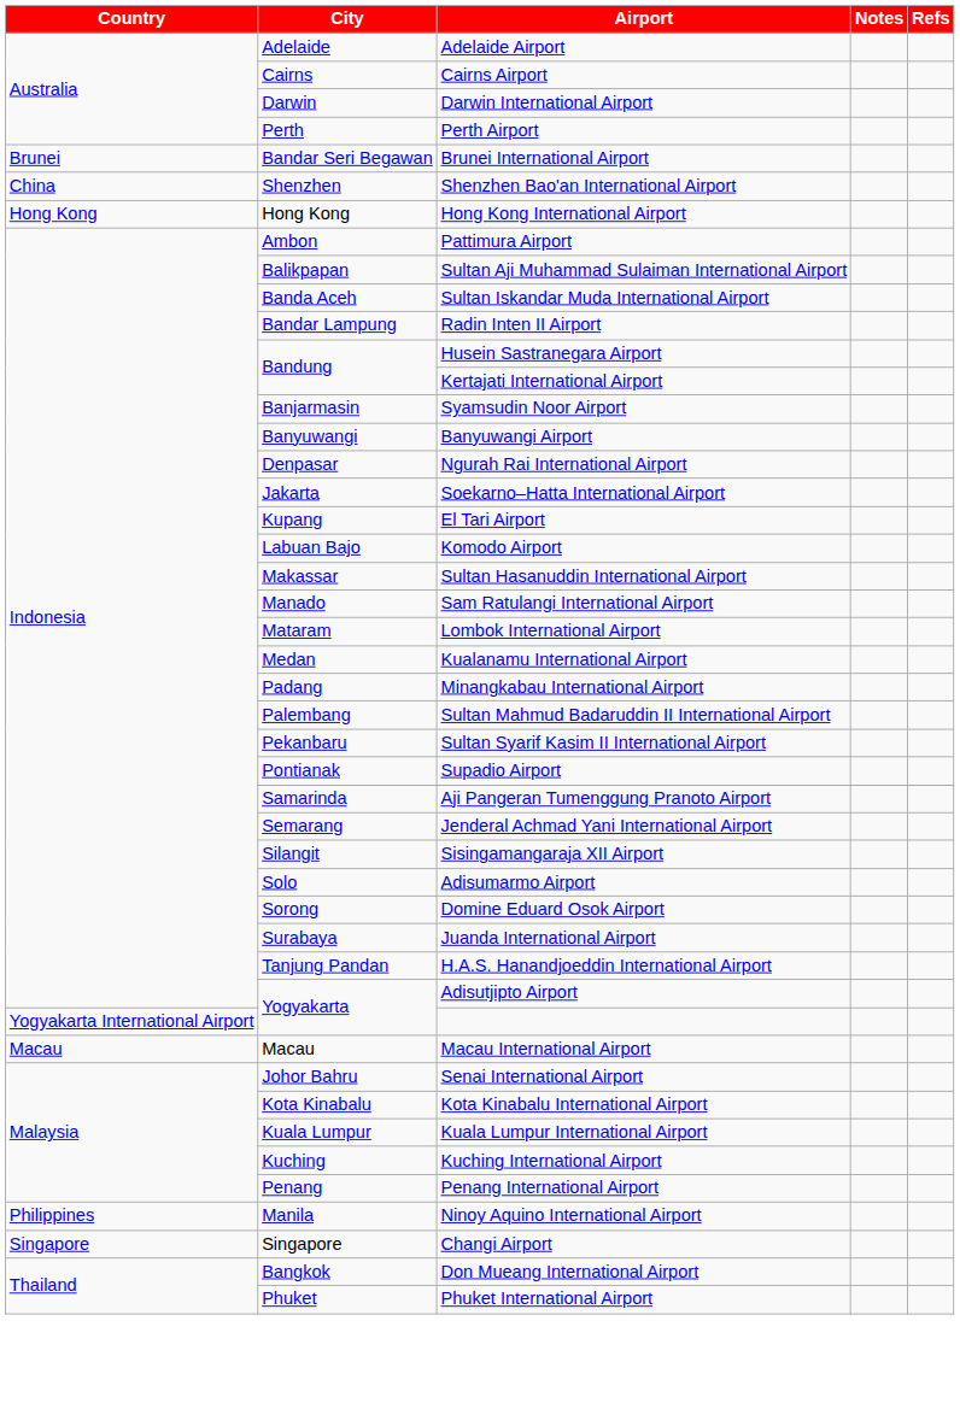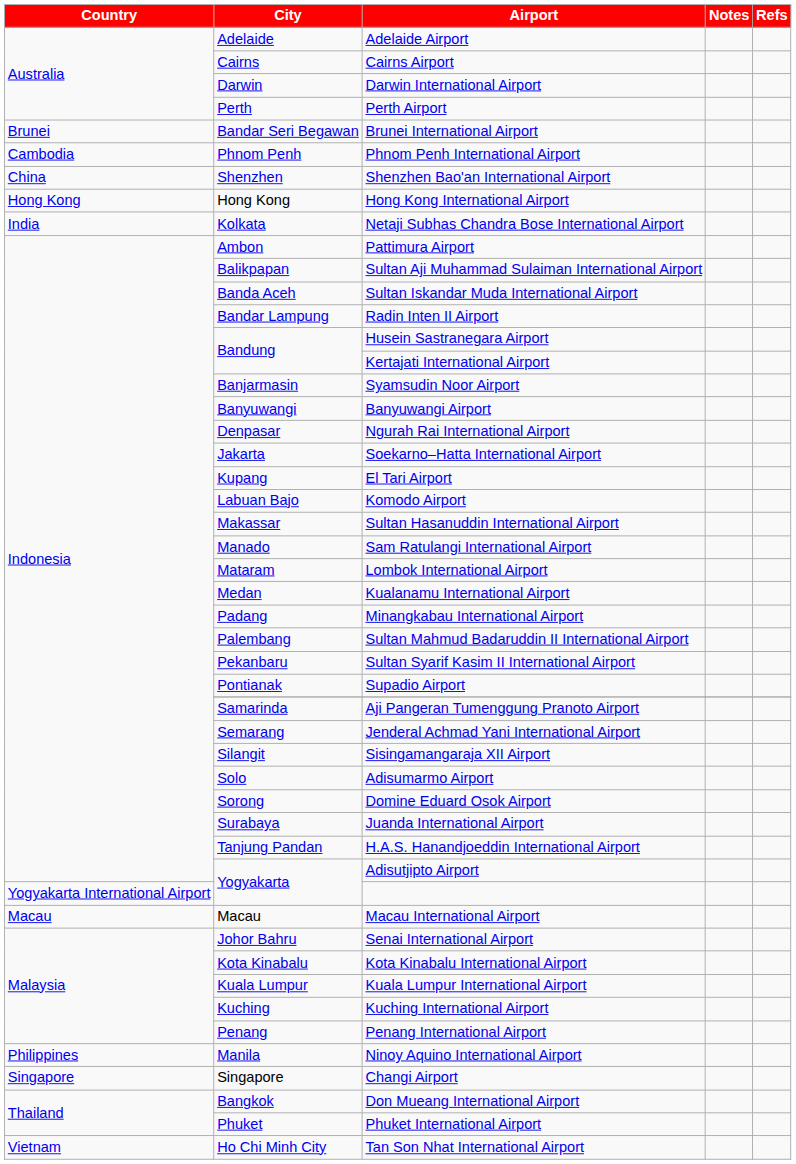+ row: Cambodia | Phnom Penh | Phnom Penh International Airport
+ row: India | Kolkata | Netaji Subhas Chandra Bose International Airport
+ row: Vietnam | Ho Chi Minh City | Tan Son Nhat International Airport
